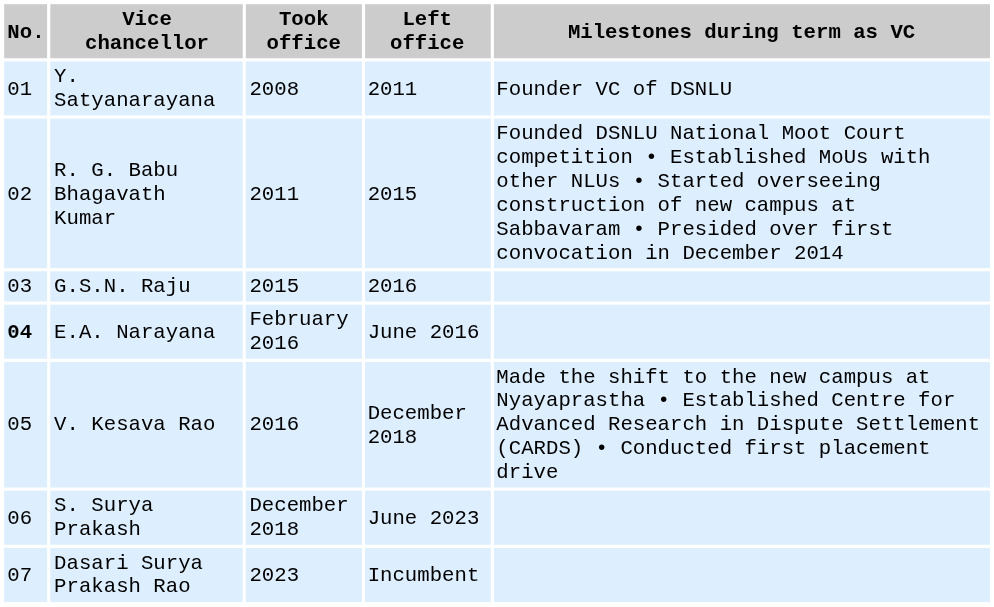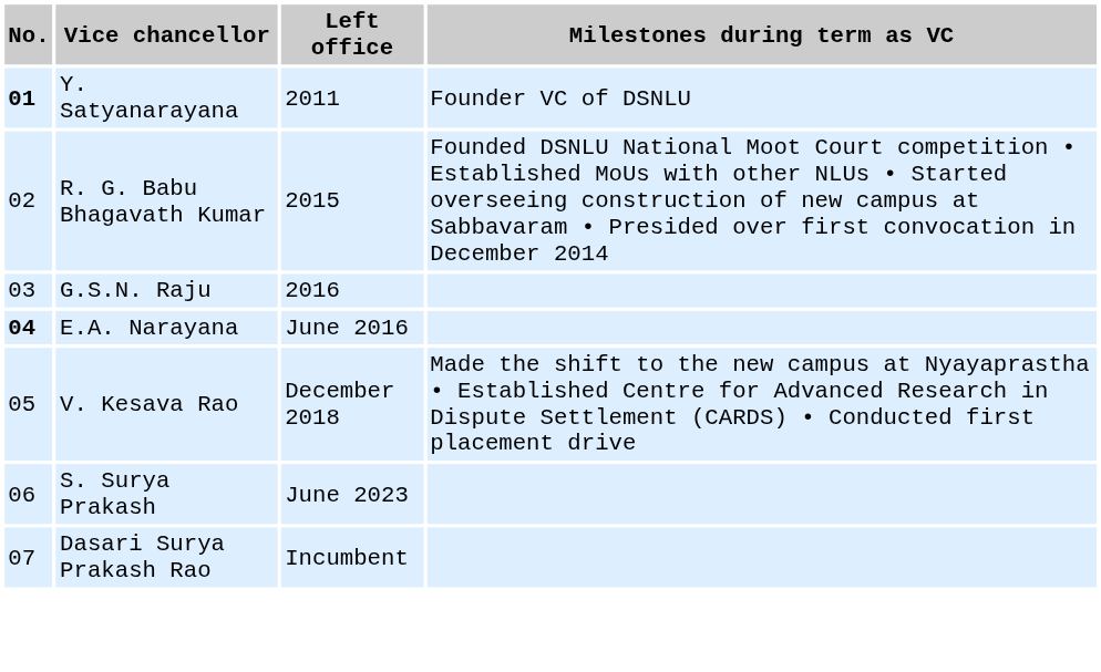- column: Took office | 2008 | 2011 | 2015 | February 2016 | 2016 | December 2018 | 2023
Y. Satyanarayana | No.: normal -> bold
